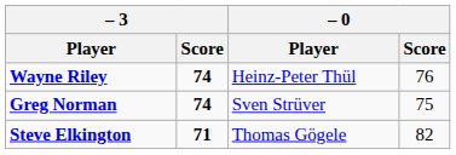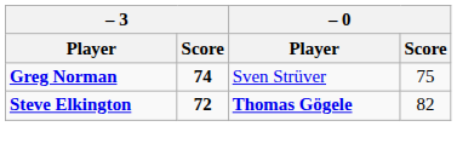- row: Wayne Riley | 74 | Heinz-Peter Thül | 76
Steve Elkington | – 3 / Score: 71 -> 72
Steve Elkington | – 0 / Player: normal -> bold
